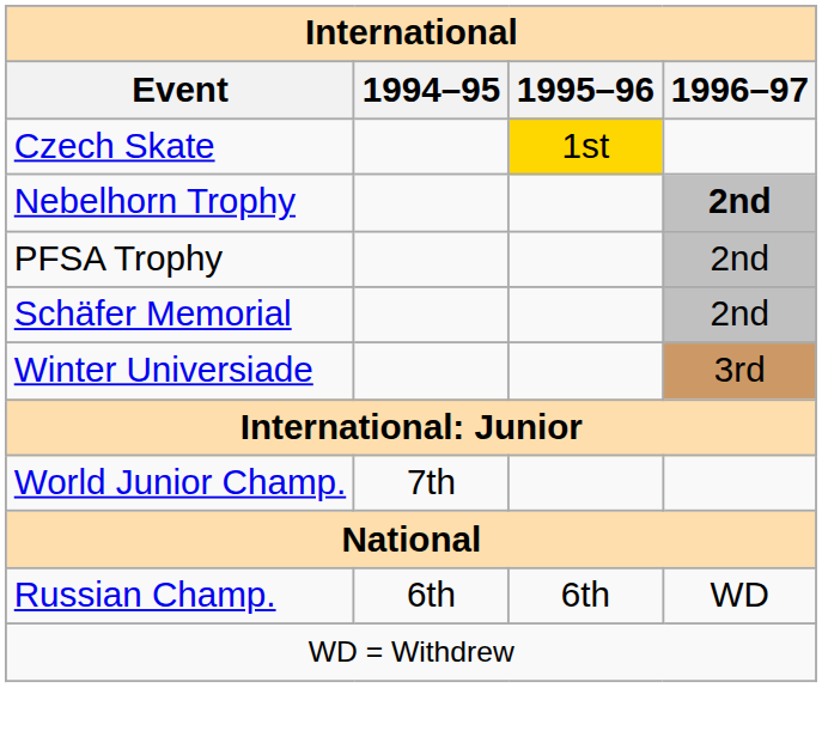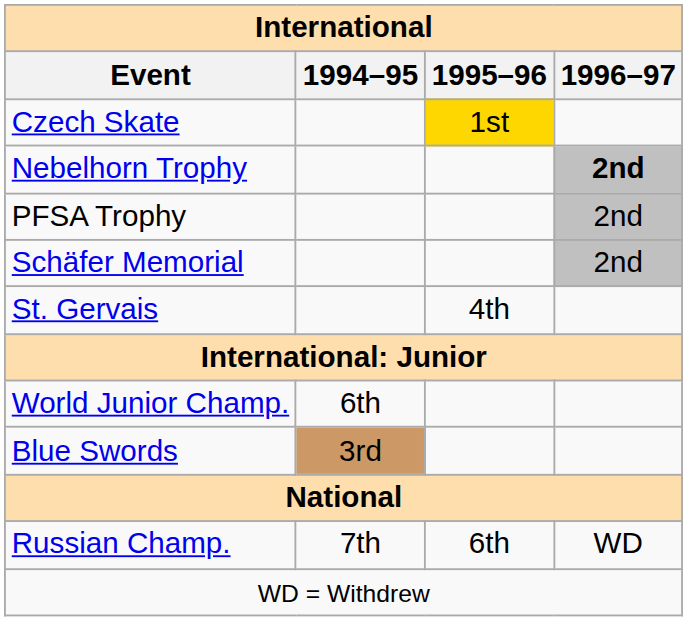+ row: St. Gervais | 4th
- row: Winter Universiade | 3rd
World Junior Champ. | 1994–95: 7th -> 6th
+ row: Blue Swords | 3rd
Russian Champ. | 1994–95: 6th -> 7th
